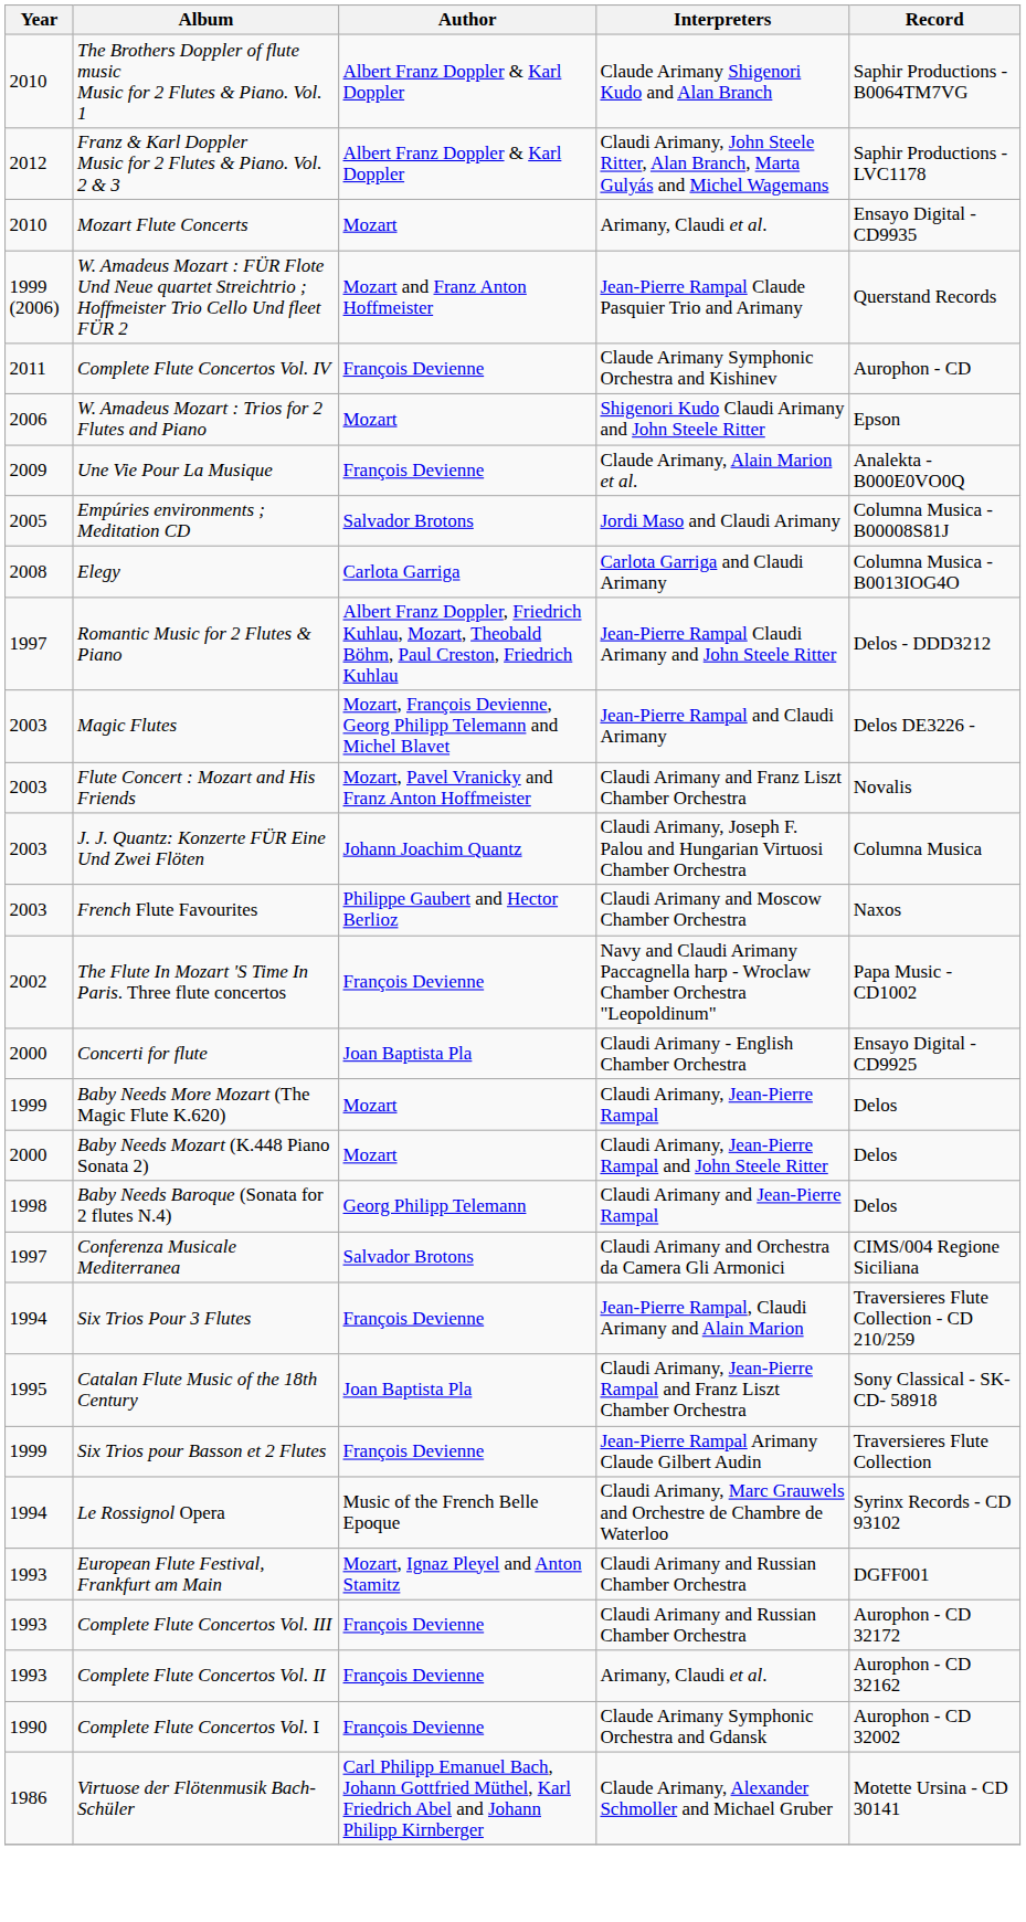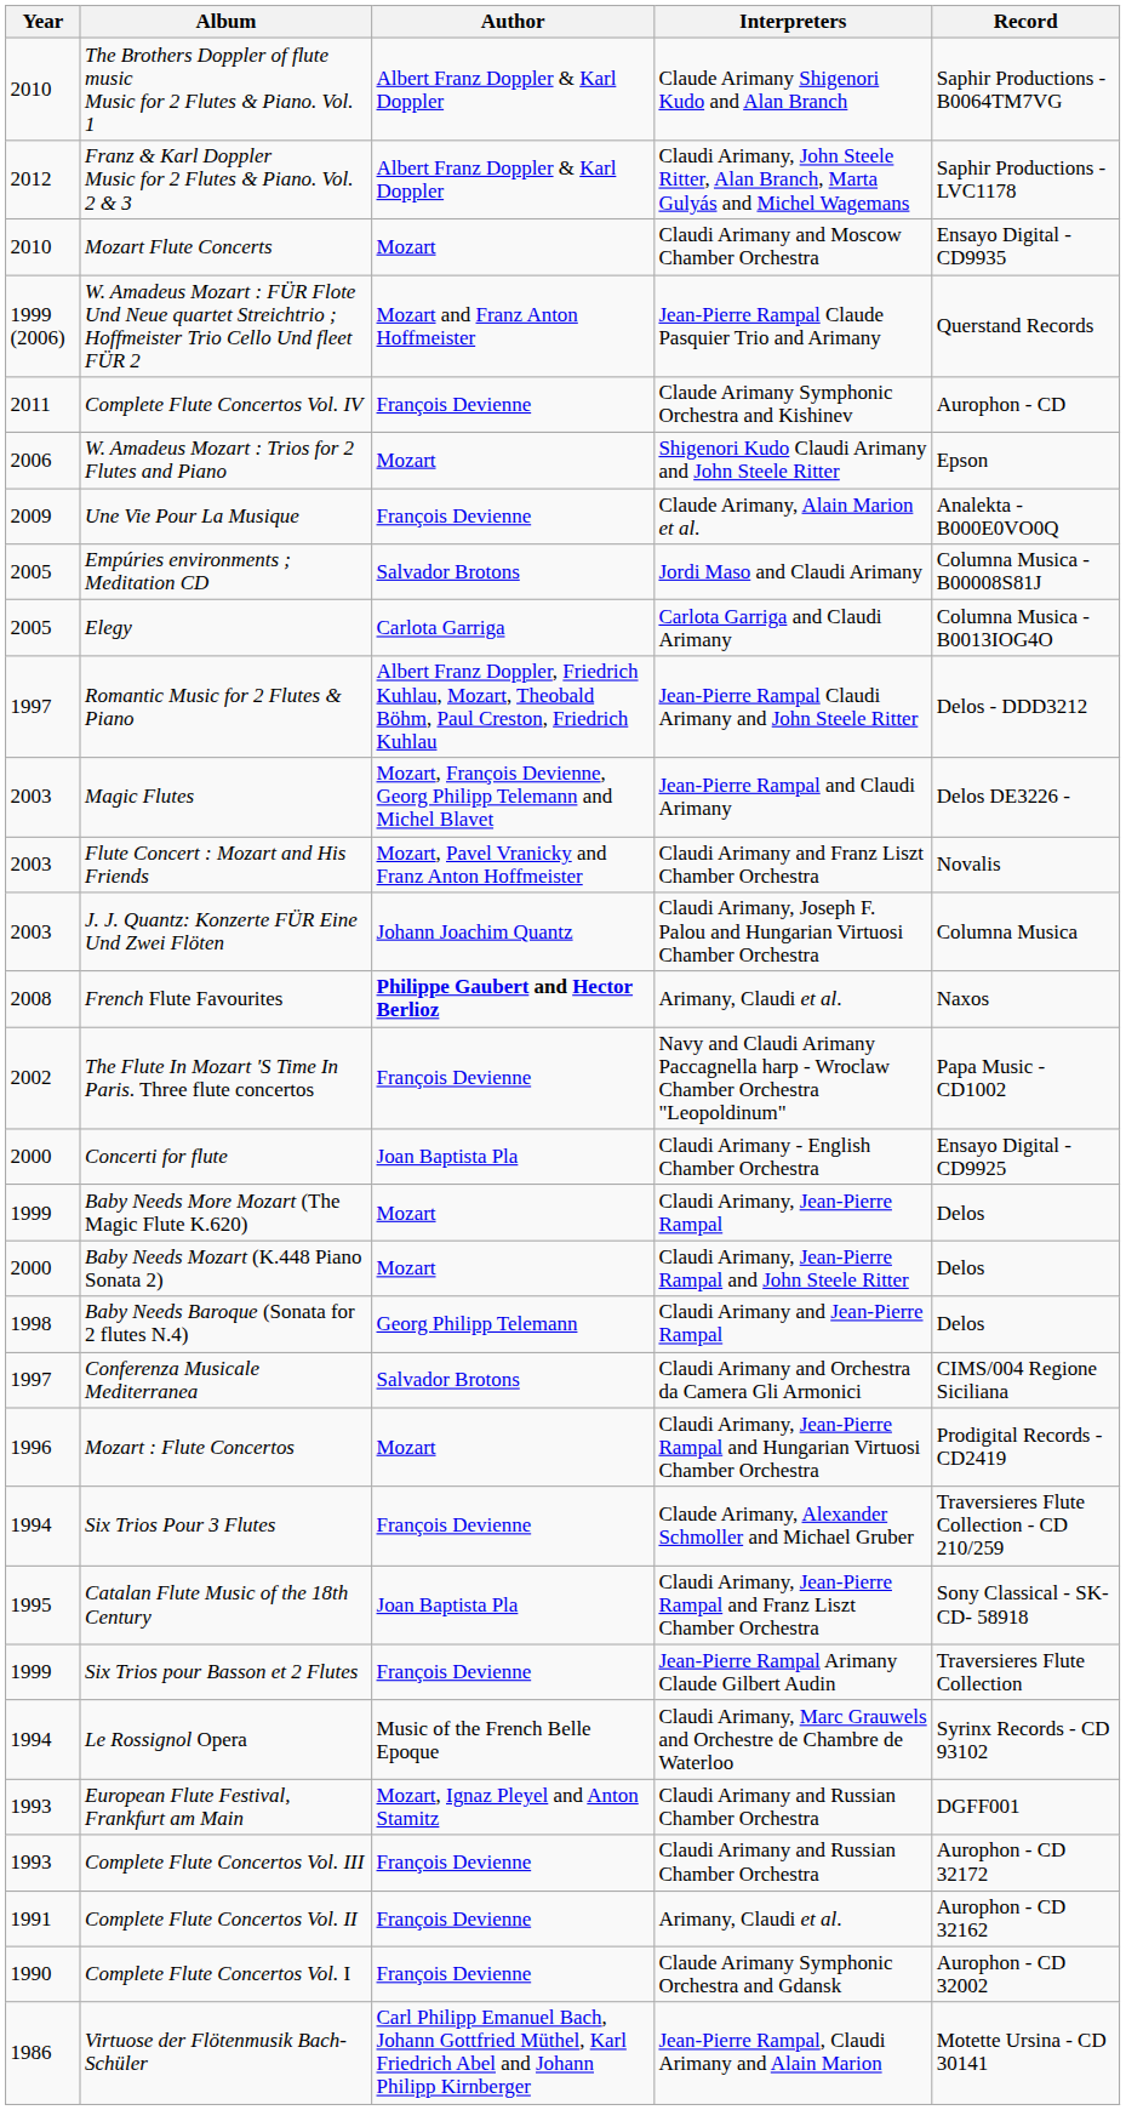Mozart Flute Concerts | Interpreters: Arimany, Claudi et al. -> Claudi Arimany and Moscow Chamber Orchestra
Elegy | Year: 2008 -> 2005
French Flute Favourites | Year: 2003 -> 2008
French Flute Favourites | Author: normal -> bold
French Flute Favourites | Interpreters: Claudi Arimany and Moscow Chamber Orchestra -> Arimany, Claudi et al.
+ row: 1996 | Mozart : Flute Concertos | Mozart | Claudi Arimany, Jean-Pierre Rampal and Hungarian Virtuosi Chamber Orchestra | Prodigital Records - CD2419
Six Trios Pour 3 Flutes | Interpreters: Jean-Pierre Rampal, Claudi Arimany and Alain Marion -> Claude Arimany, Alexander Schmoller and Michael Gruber
Complete Flute Concertos Vol. II | Year: 1993 -> 1991
Virtuose der Flötenmusik Bach-Schüler | Interpreters: Claude Arimany, Alexander Schmoller and Michael Gruber -> Jean-Pierre Rampal, Claudi Arimany and Alain Marion
